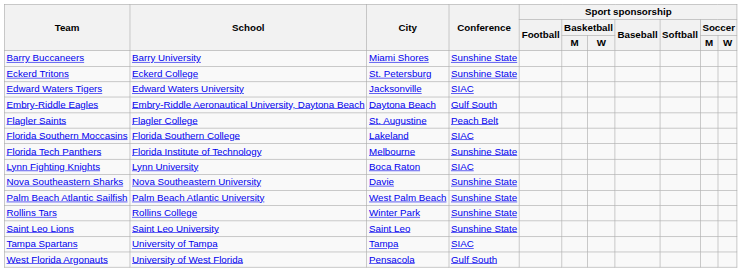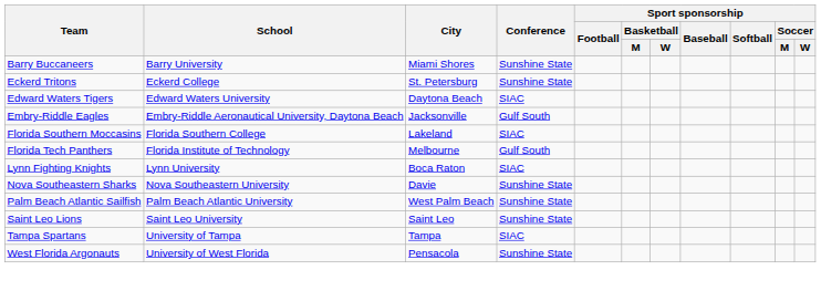Edward Waters Tigers | City: Jacksonville -> Daytona Beach
Embry-Riddle Eagles | City: Daytona Beach -> Jacksonville
- row: Flagler Saints | Flagler College | St. Augustine | Peach Belt
Florida Tech Panthers | Conference: Sunshine State -> Gulf South
- row: Rollins Tars | Rollins College | Winter Park | Sunshine State
West Florida Argonauts | Conference: Gulf South -> Sunshine State
